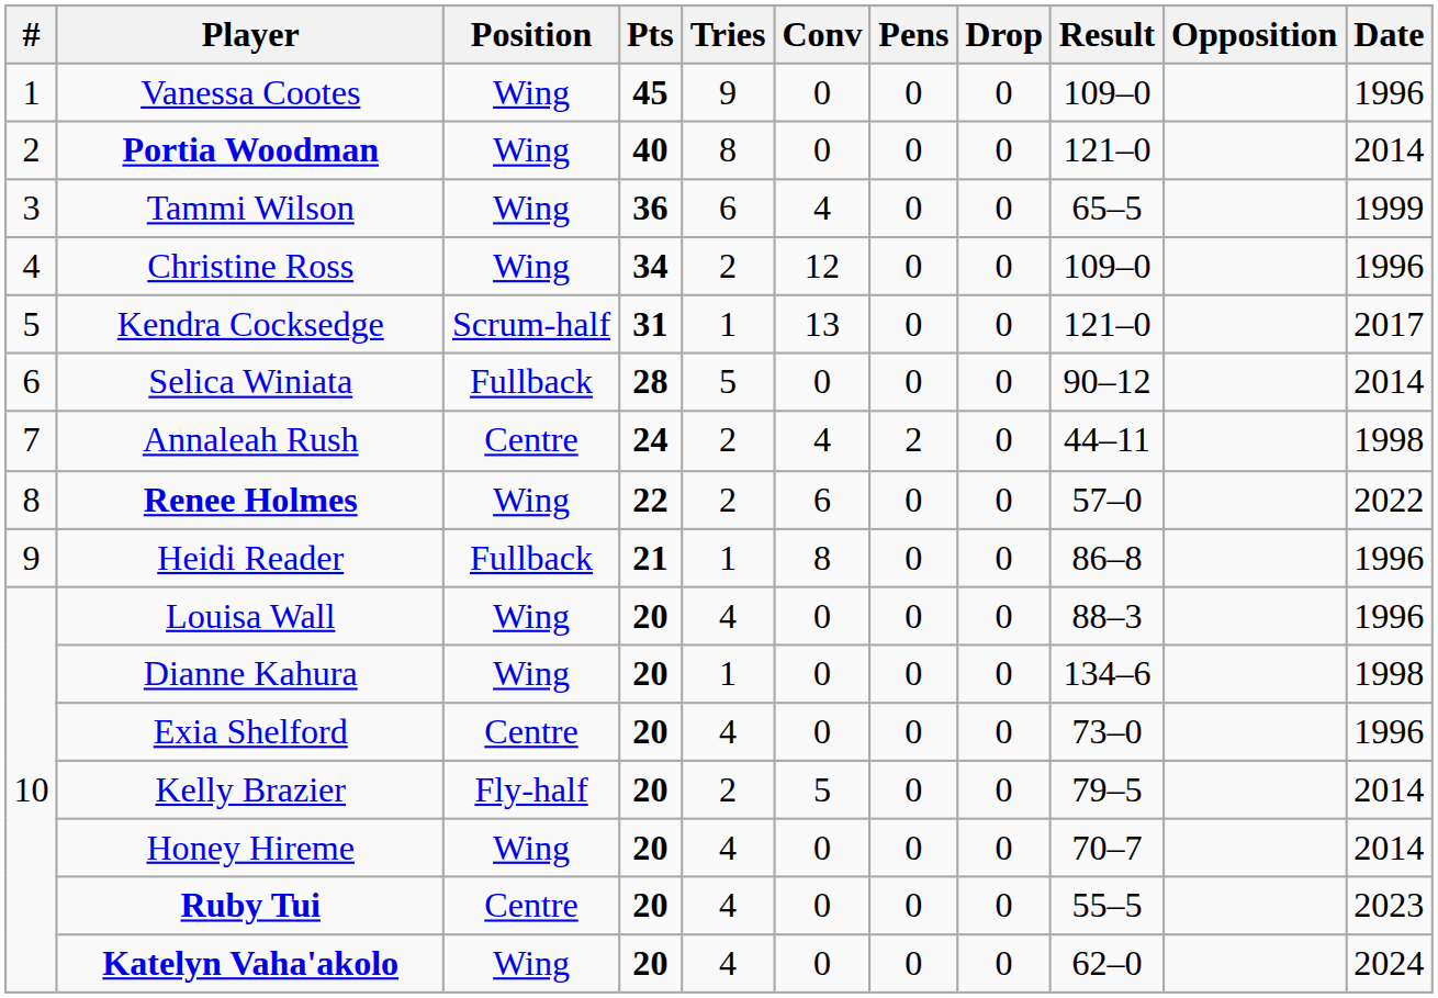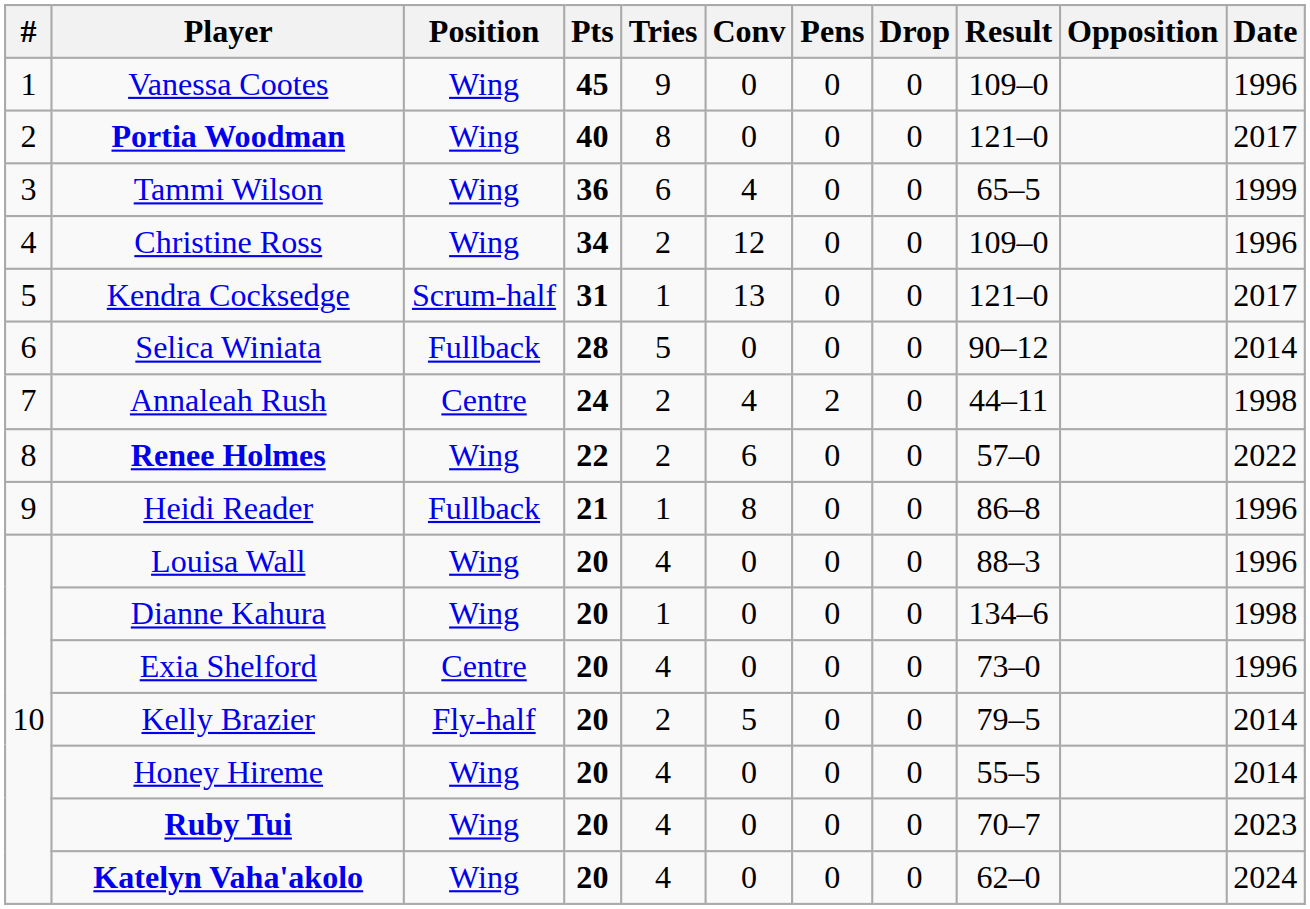Portia Woodman | Date: 2014 -> 2017
Honey Hireme | Result: 70–7 -> 55–5
Ruby Tui | Position: Centre -> Wing
Ruby Tui | Result: 55–5 -> 70–7
